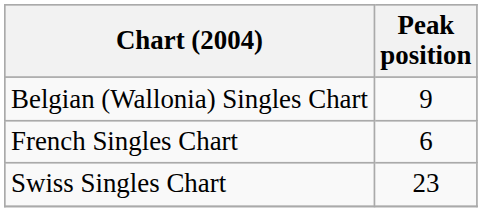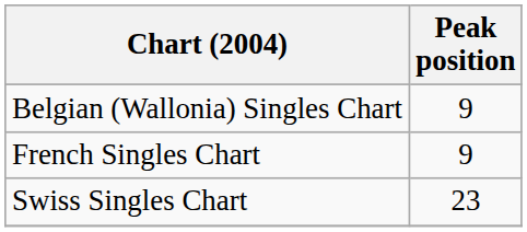French Singles Chart | Peak position: 6 -> 9
